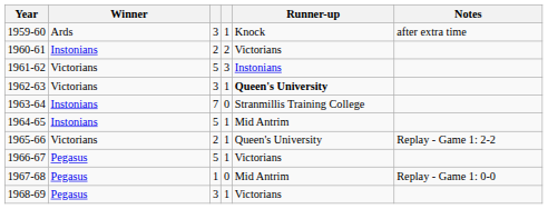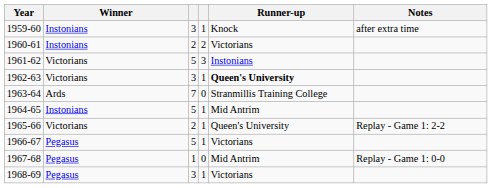1959-60 | Winner: Ards -> Instonians
1963-64 | Winner: Instonians -> Ards
